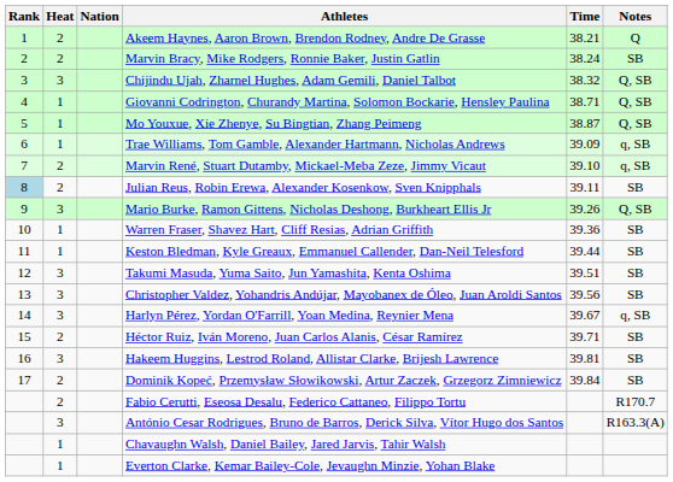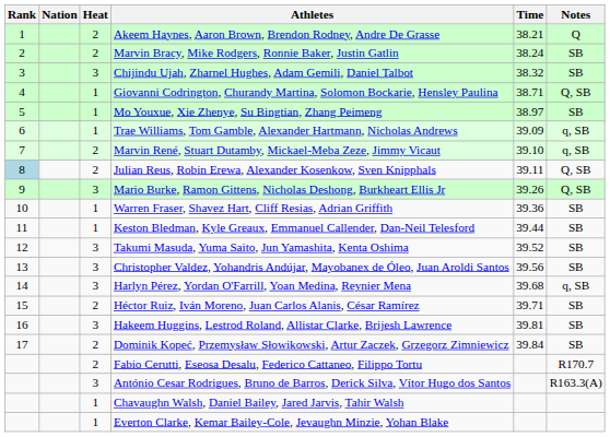columns swapped: Heat <-> Nation
Chijindu Ujah, Zharnel Hughes, Adam Gemili, Daniel Talbot | Notes: Q, SB -> SB
Mo Youxue, Xie Zhenye, Su Bingtian, Zhang Peimeng | Time: 38.87 -> 38.97
Mo Youxue, Xie Zhenye, Su Bingtian, Zhang Peimeng | Notes: Q, SB -> SB
Julian Reus, Robin Erewa, Alexander Kosenkow, Sven Knipphals | Notes: SB -> Q, SB
Takumi Masuda, Yuma Saito, Jun Yamashita, Kenta Oshima | Time: 39.51 -> 39.52
Harlyn Pérez, Yordan O'Farrill, Yoan Medina, Reynier Mena | Time: 39.67 -> 39.68
